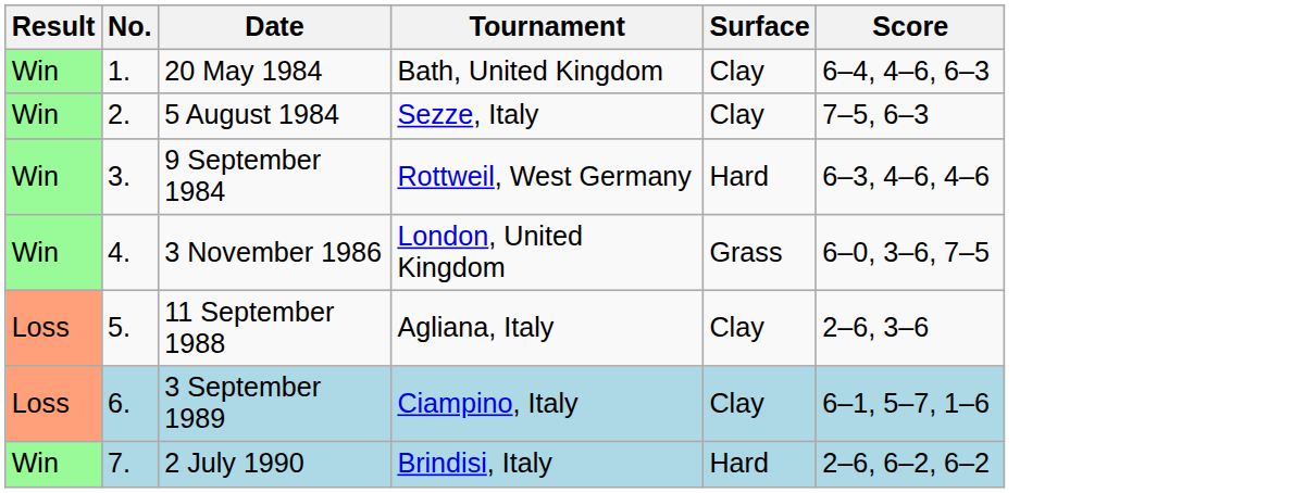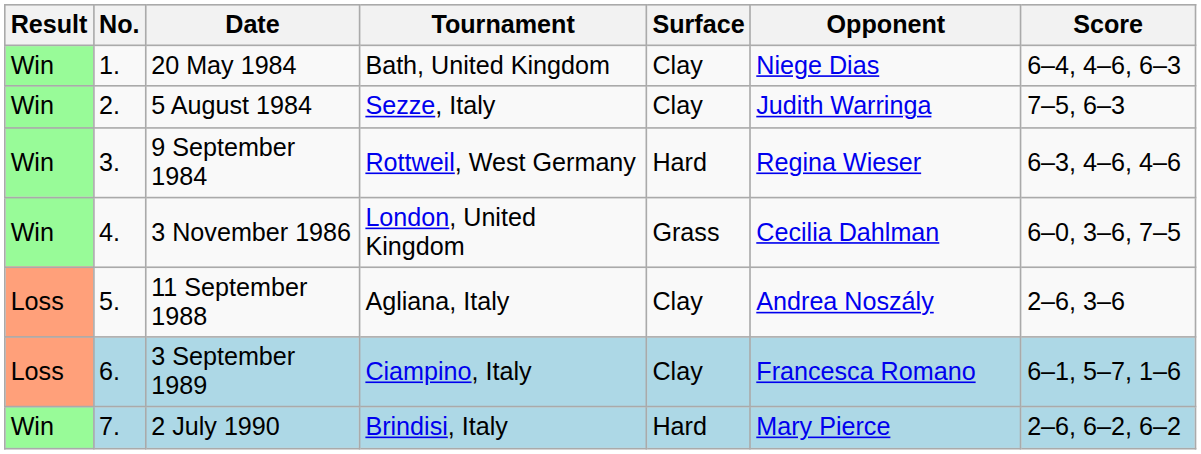+ column: Opponent | Niege Dias | Judith Warringa | Regina Wieser | Cecilia Dahlman | Andrea Noszály | Francesca Romano | Mary Pierce
